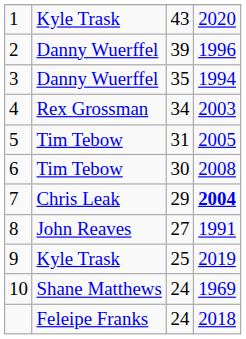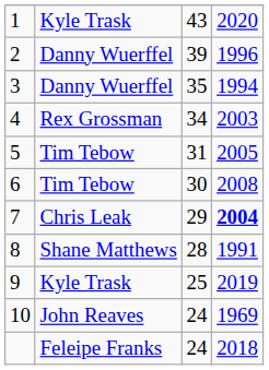8 | column 2: John Reaves -> Shane Matthews
8 | column 3: 27 -> 28
10 | column 2: Shane Matthews -> John Reaves
